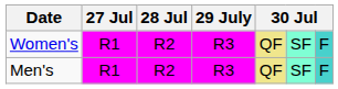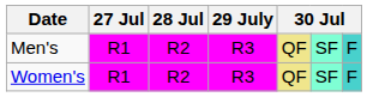rows swapped: Men's <-> Women's
